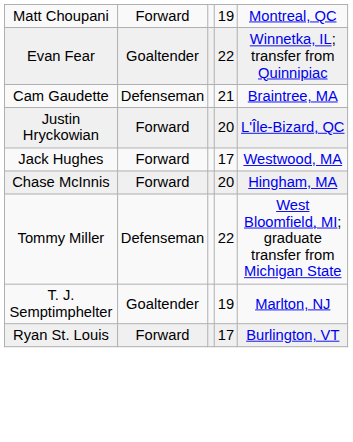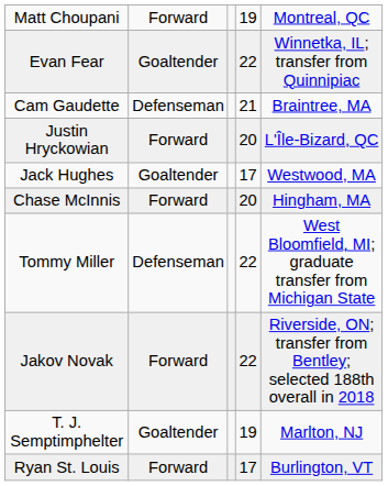Jack Hughes | column 2: Forward -> Goaltender
+ row: Jakov Novak | Forward | 22 | Riverside, ON; transfer from Bentley; selected 188th overall in 2018
